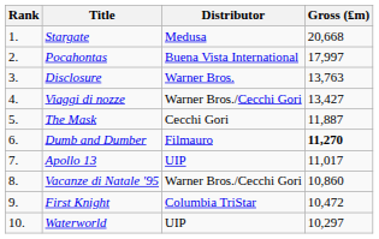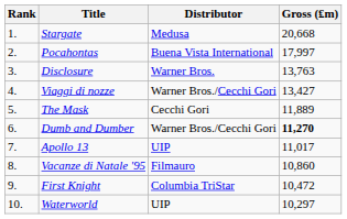The Mask | Gross (₤m): 11,887 -> 11,889
Dumb and Dumber | Distributor: Filmauro -> Warner Bros./Cecchi Gori
Vacanze di Natale '95 | Distributor: Warner Bros./Cecchi Gori -> Filmauro
